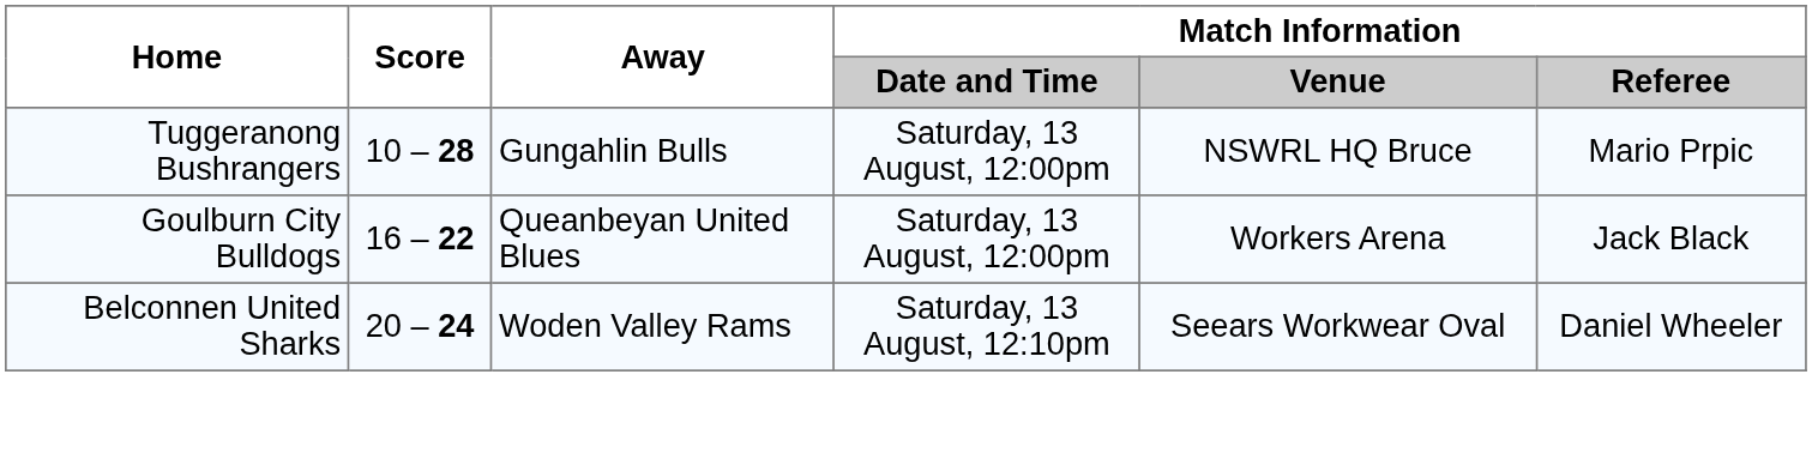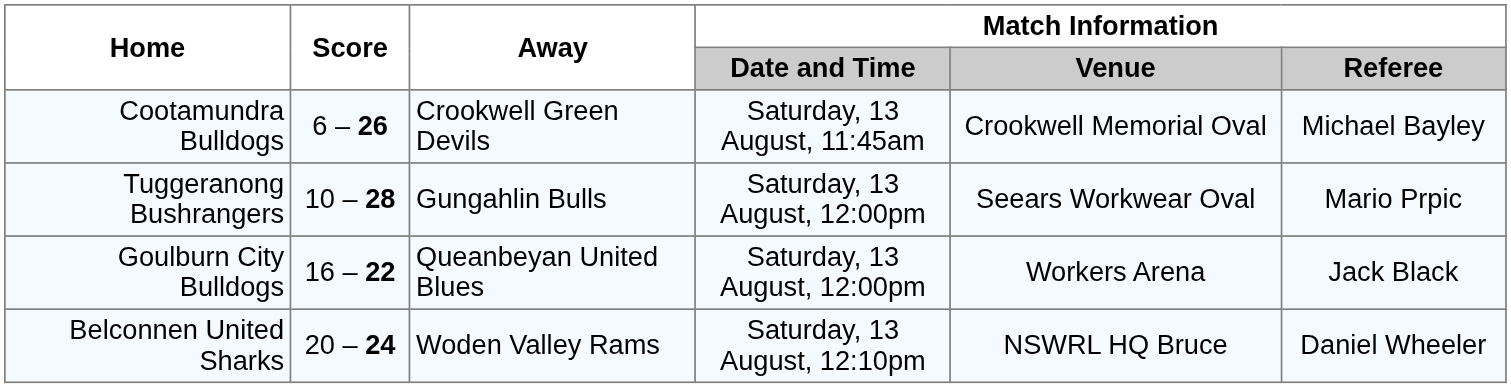+ row: Cootamundra Bulldogs | 6 – 26 | Crookwell Green Devils | Saturday, 13 August, 11:45am | Crookwell Memorial Oval | Michael Bayley
Tuggeranong Bushrangers | Match Information / Venue: NSWRL HQ Bruce -> Seears Workwear Oval
Belconnen United Sharks | Match Information / Venue: Seears Workwear Oval -> NSWRL HQ Bruce
